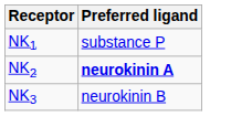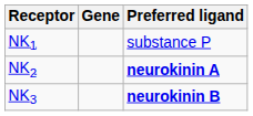+ column: Gene
NK3 | Preferred ligand: normal -> bold
